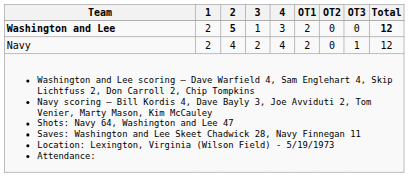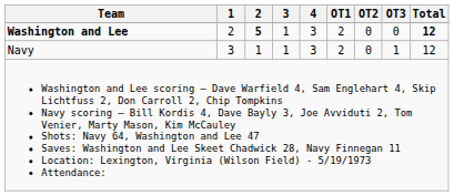Navy | 1: 2 -> 3
Navy | 2: 4 -> 1
Navy | 3: 2 -> 1
Navy | 4: 4 -> 3
